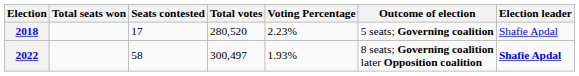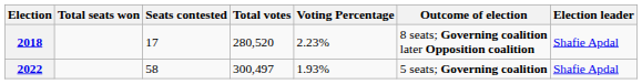2018 | Outcome of election: 5 seats; Governing coalition -> 8 seats; Governing coalition later Opposition coalition
2022 | Outcome of election: 8 seats; Governing coalition later Opposition coalition -> 5 seats; Governing coalition
2022 | Election leader: bold -> normal
